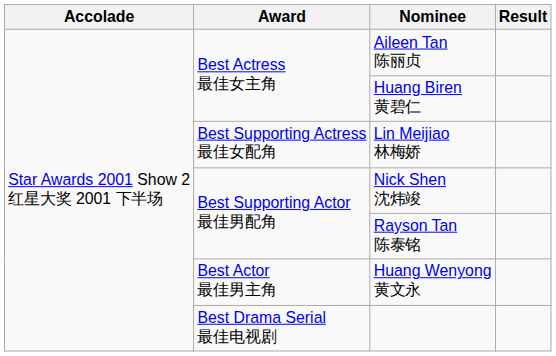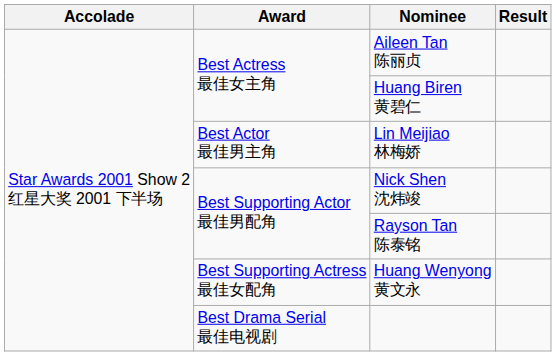Lin Meijiao 林梅娇 | Award: Best Supporting Actress 最佳女配角 -> Best Actor 最佳男主角
Huang Wenyong 黄文永 | Award: Best Actor 最佳男主角 -> Best Supporting Actress 最佳女配角
